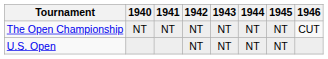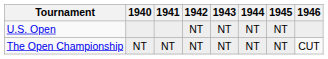rows swapped: U.S. Open <-> The Open Championship
